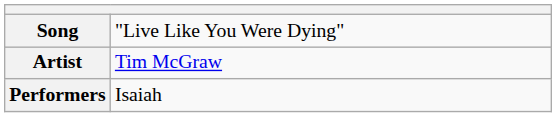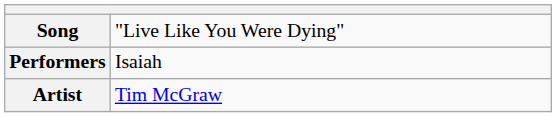rows swapped: Artist <-> Performers
